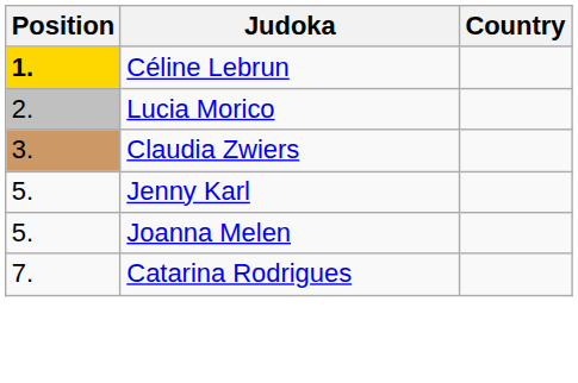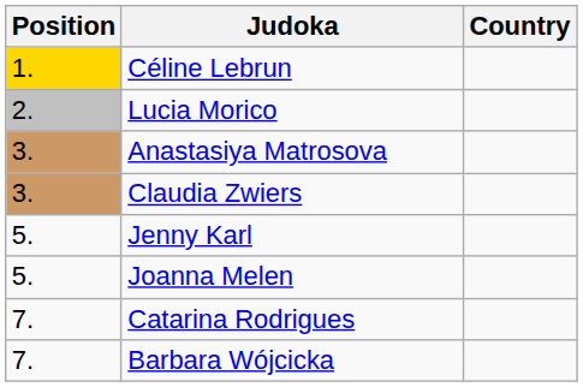Céline Lebrun | Position: bold -> normal
+ row: 3. | Anastasiya Matrosova
+ row: 7. | Barbara Wójcicka
